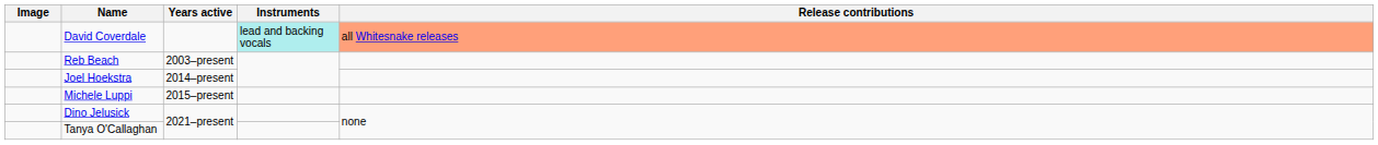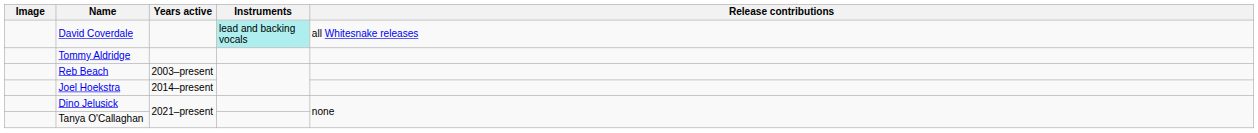David Coverdale | Release contributions: lightsalmon background -> no background
+ row: Tommy Aldridge
- row: Michele Luppi | 2015–present
